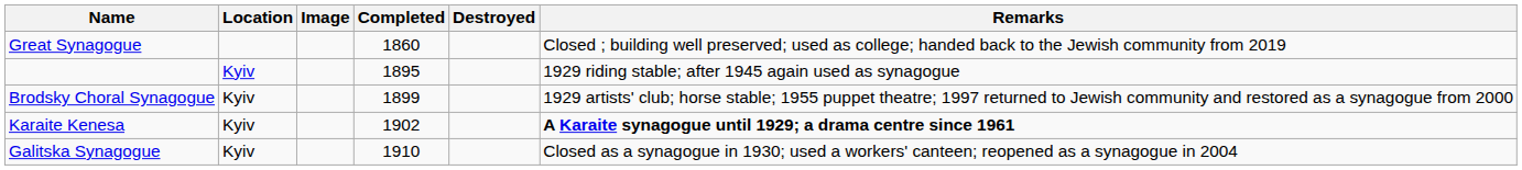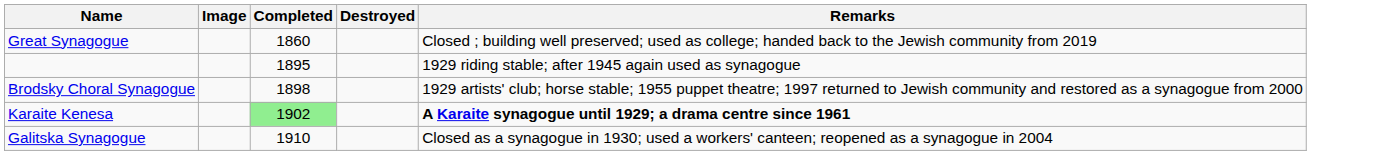- column: Location | Kyiv | Kyiv | Kyiv | Kyiv
Brodsky Choral Synagogue | Completed: 1899 -> 1898
Karaite Kenesa | Completed: no background -> lightgreen background
